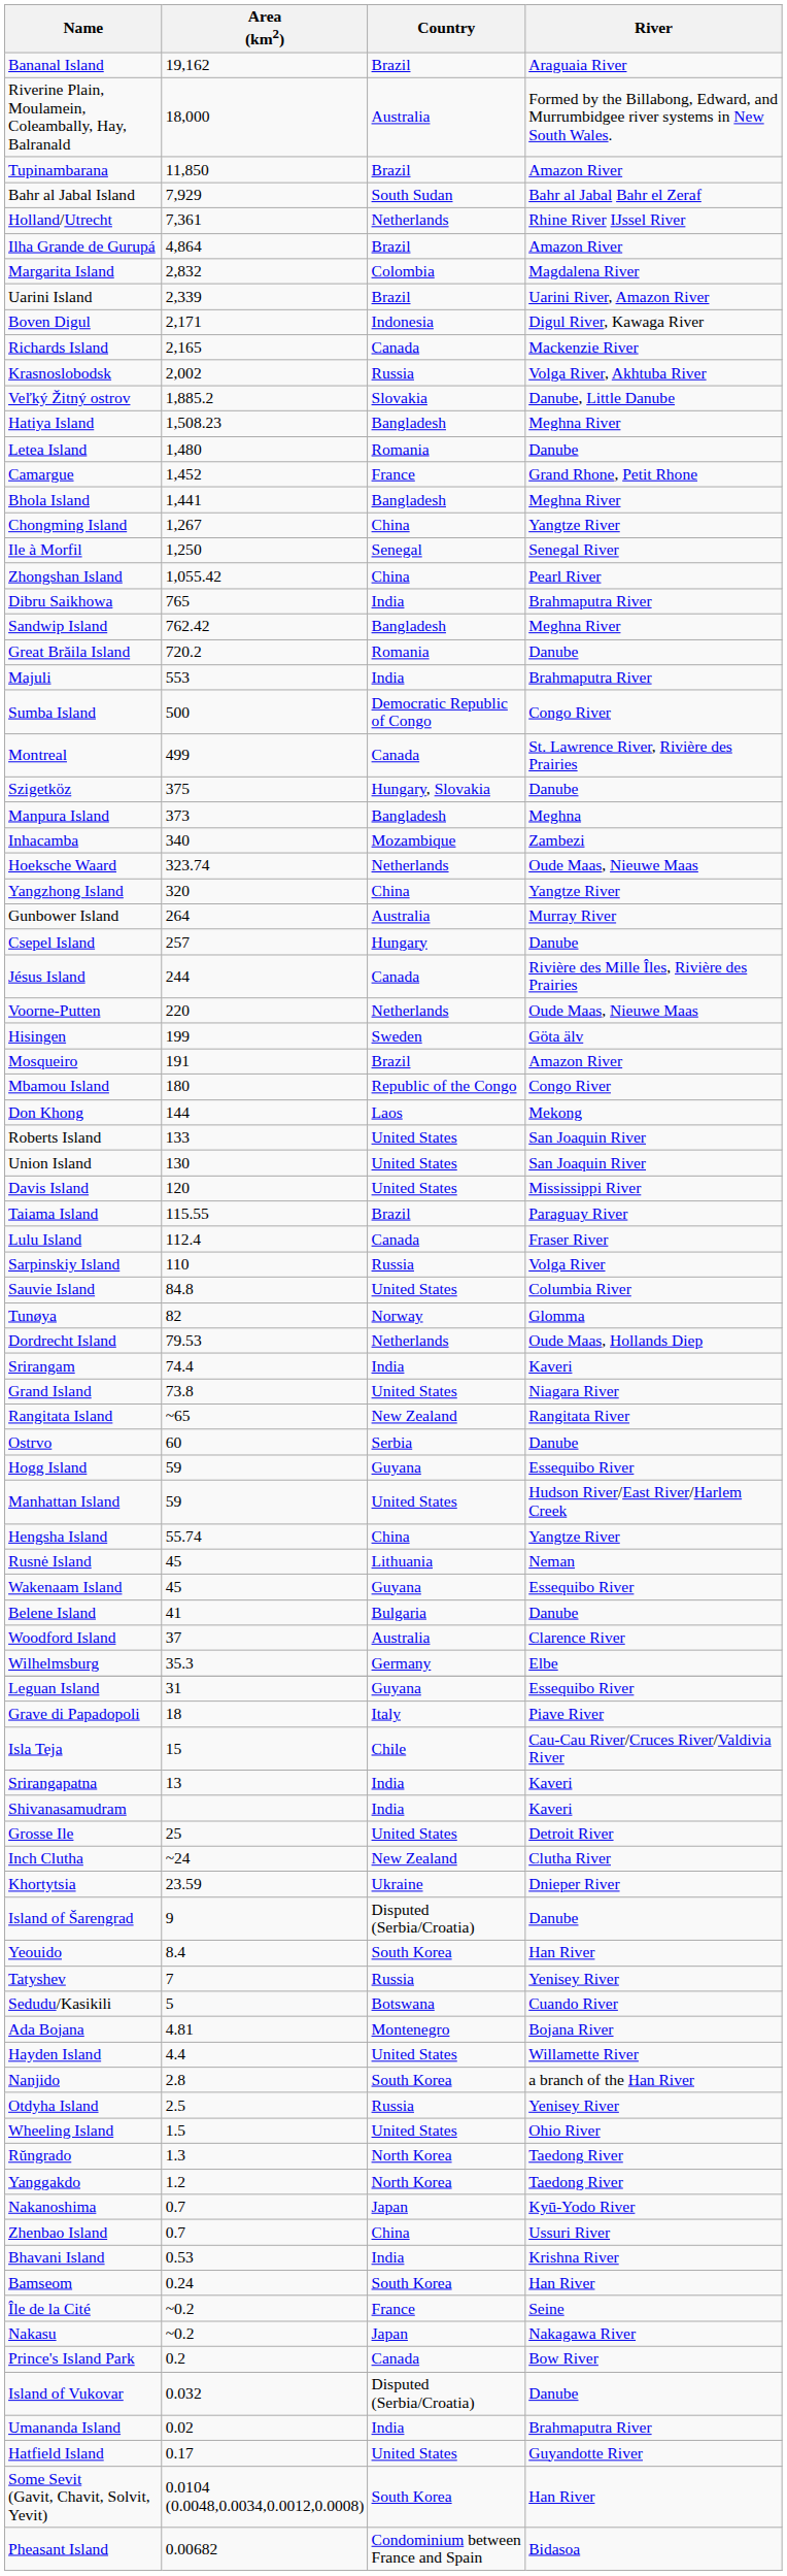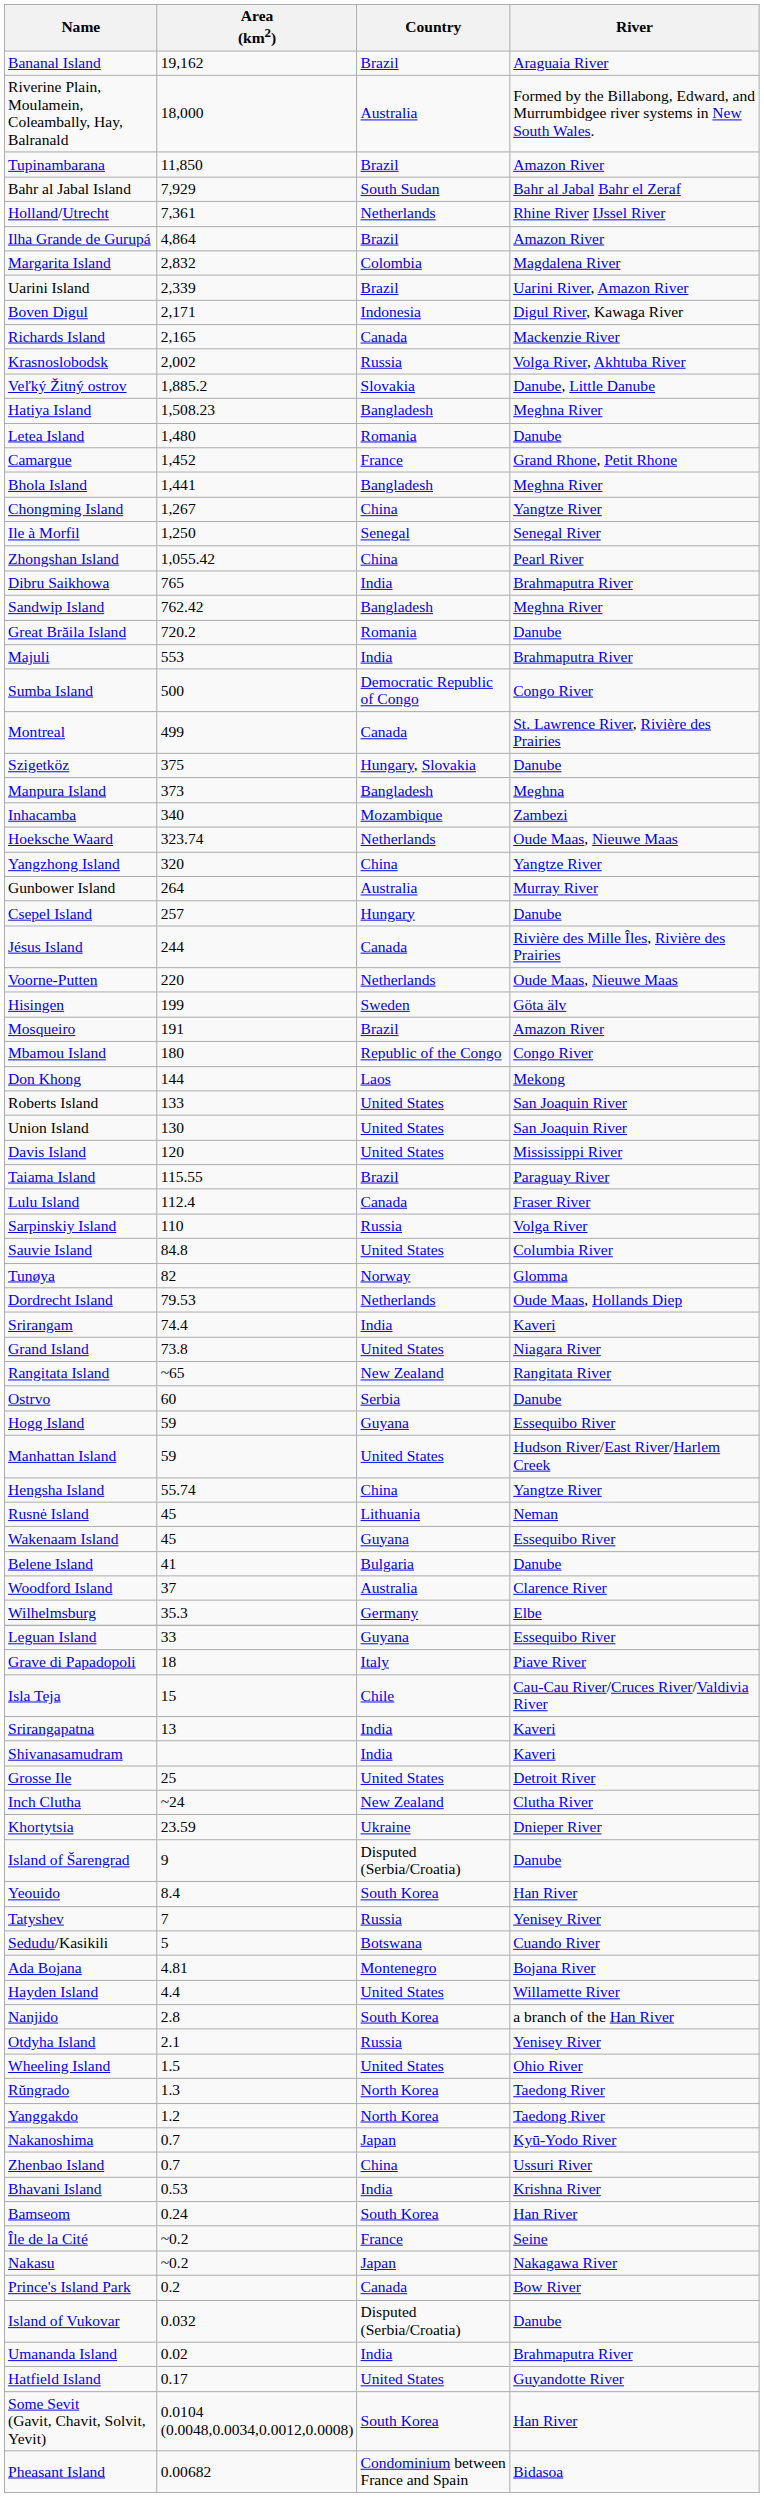Leguan Island | Area (km2): 31 -> 33
Otdyha Island | Area (km2): 2.5 -> 2.1
